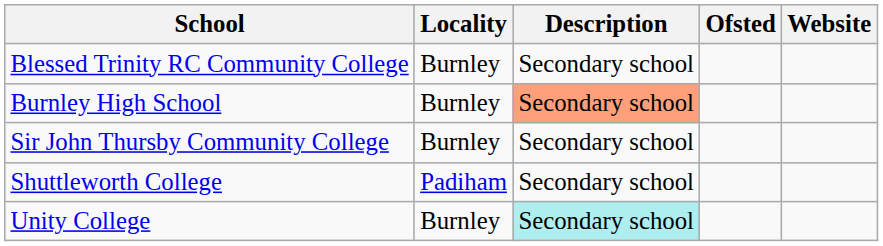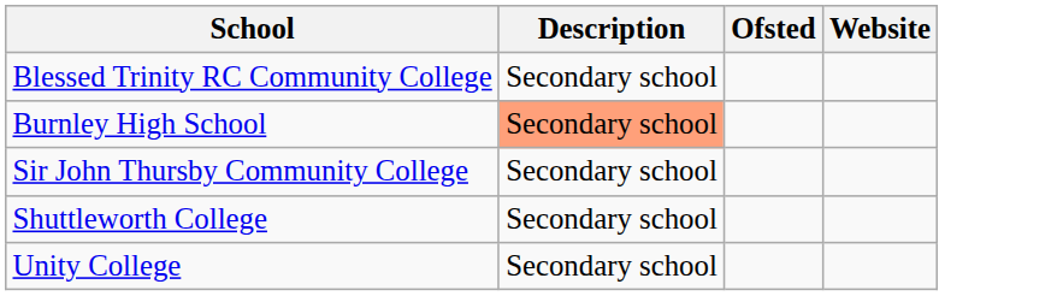- column: Locality | Burnley | Burnley | Burnley | Padiham | Burnley
Unity College | Description: paleturquoise background -> no background
